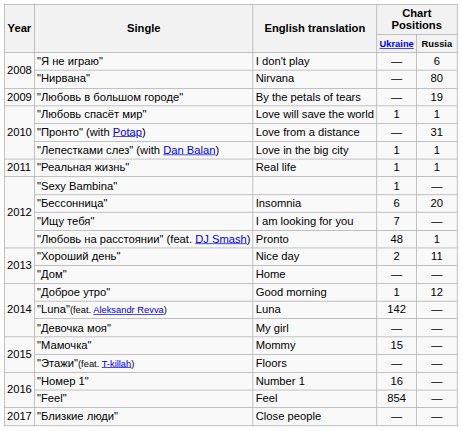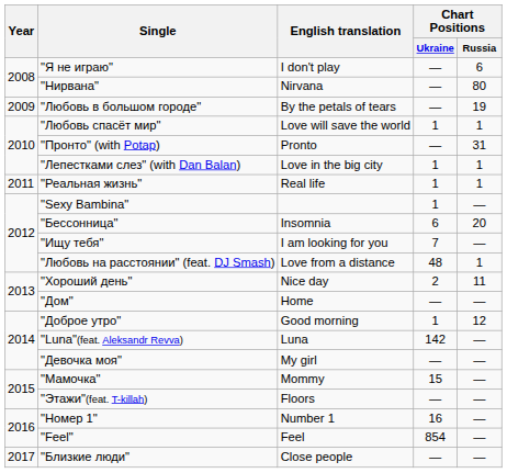"Пронто" (with Potap) | English translation: Love from a distance -> Pronto
"Любовь на расстоянии" (feat. DJ Smash) | English translation: Pronto -> Love from a distance
